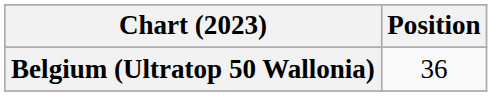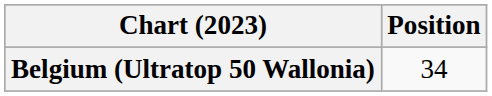Belgium (Ultratop 50 Wallonia) | Position: 36 -> 34
